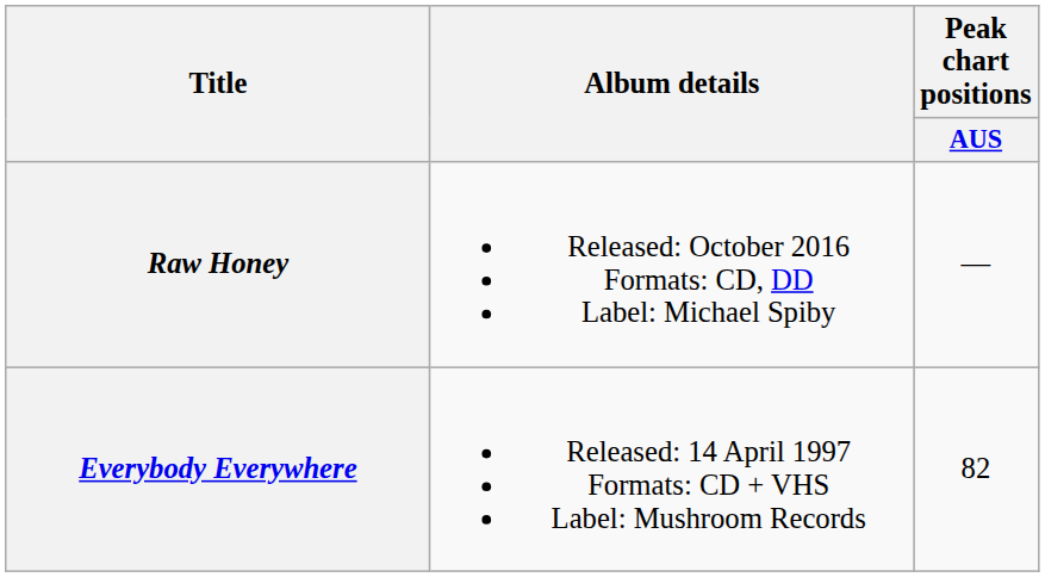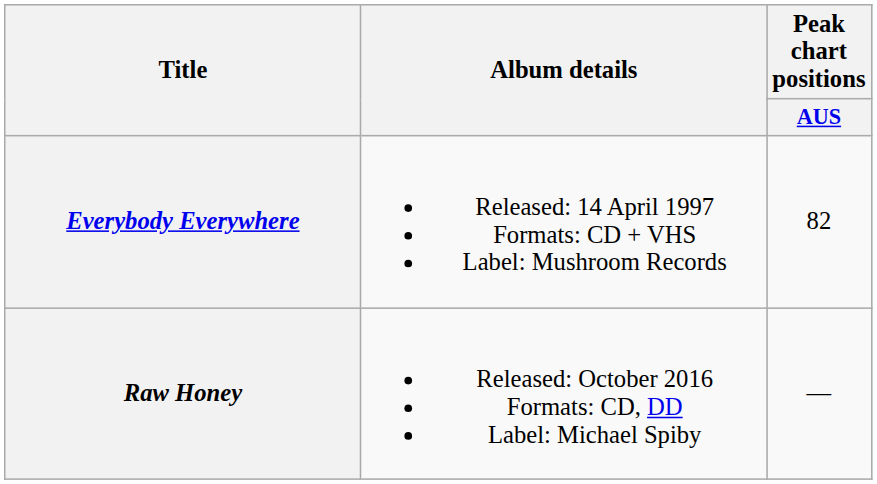rows swapped: Everybody Everywhere <-> Raw Honey
